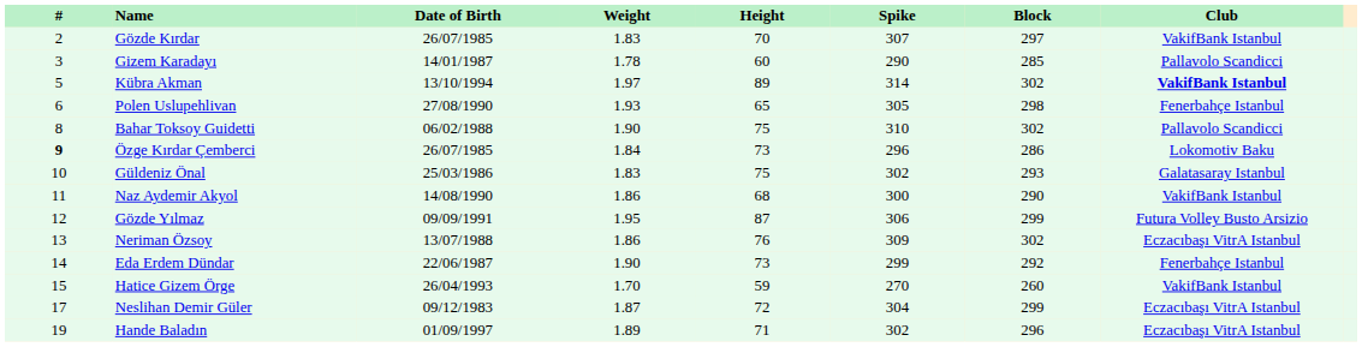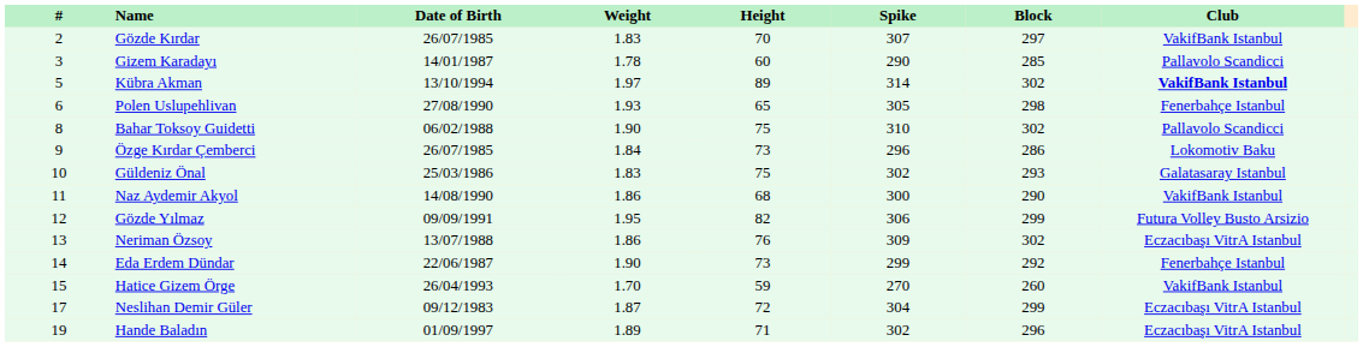Özge Kırdar Çemberci | #: bold -> normal
Gözde Yılmaz | Height: 87 -> 82
